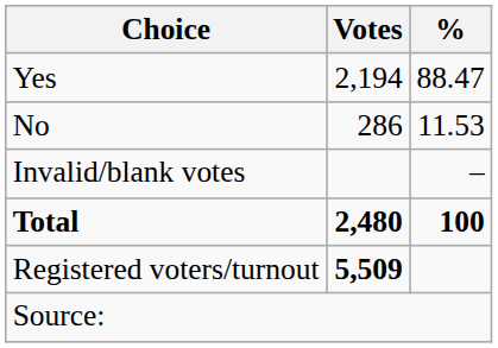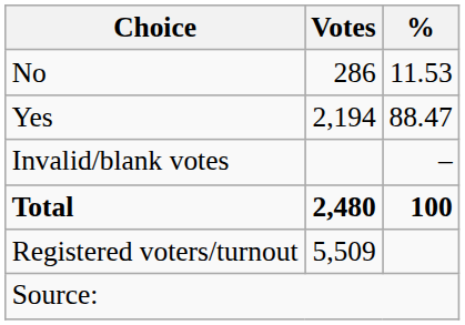rows swapped: Yes <-> No
Registered voters/turnout | Votes: bold -> normal
